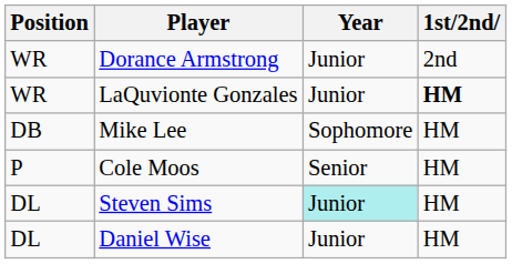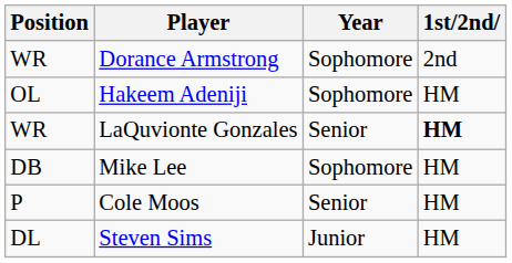Dorance Armstrong | Year: Junior -> Sophomore
+ row: OL | Hakeem Adeniji | Sophomore | HM
LaQuvionte Gonzales | Year: Junior -> Senior
Steven Sims | Year: paleturquoise background -> no background
- row: DL | Daniel Wise | Junior | HM
